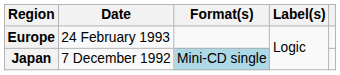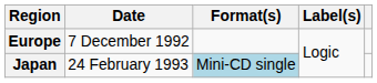Europe | Date: 24 February 1993 -> 7 December 1992
Japan | Date: 7 December 1992 -> 24 February 1993
